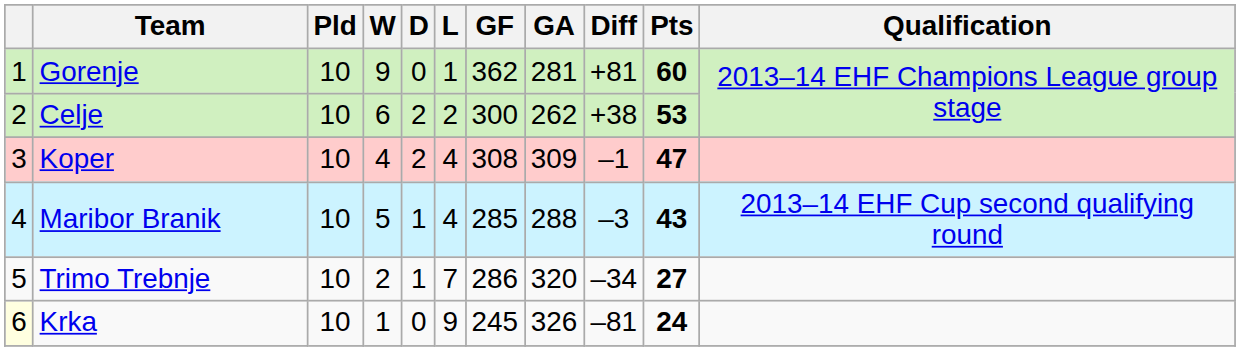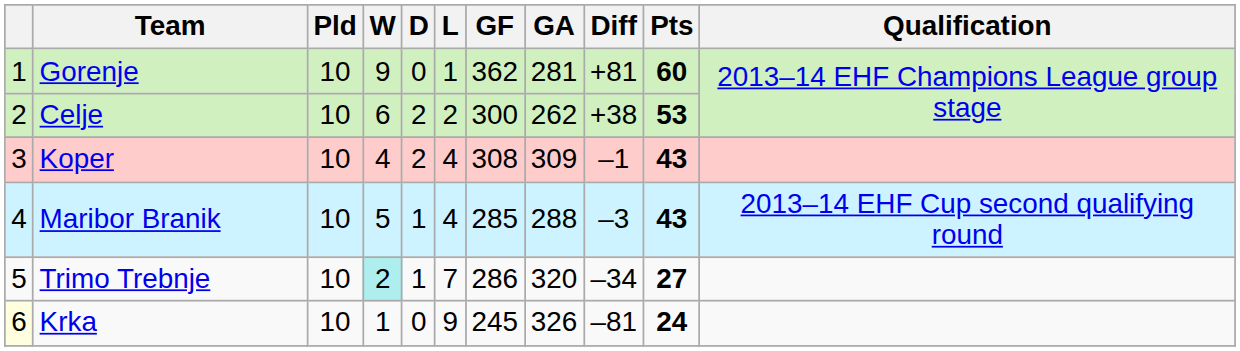Koper | Pts: 47 -> 43
Trimo Trebnje | W: no background -> paleturquoise background
